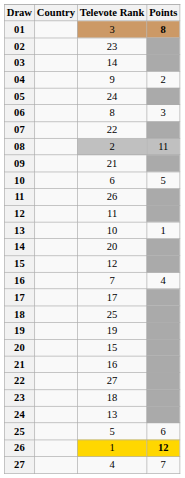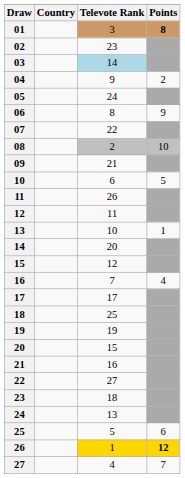03 | Televote Rank: no background -> lightblue background
06 | Points: 3 -> 9
08 | Points: 11 -> 10
